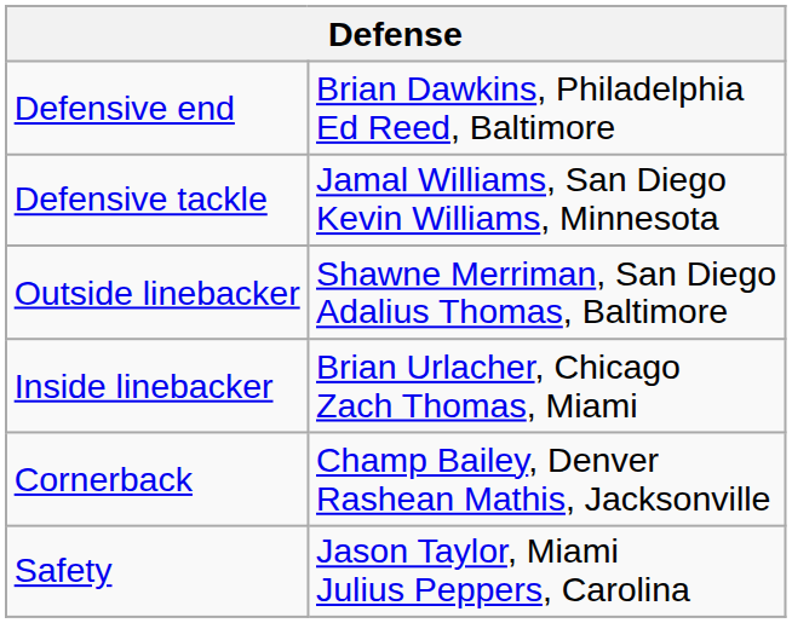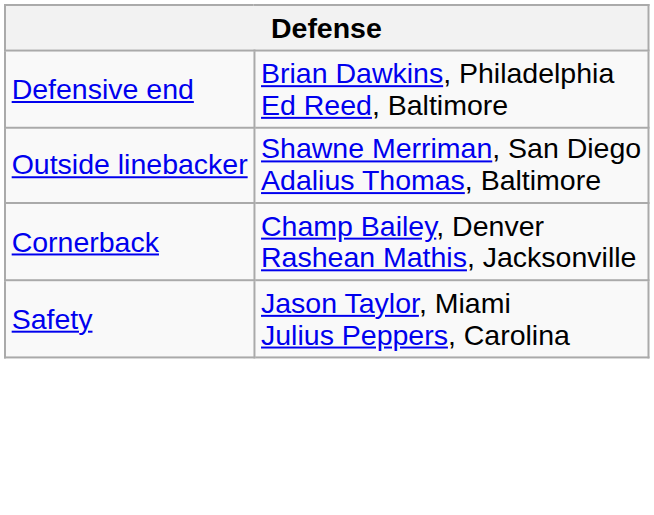- row: Defensive tackle | Jamal Williams, San Diego Kevin Williams, Minnesota
- row: Inside linebacker | Brian Urlacher, Chicago Zach Thomas, Miami
